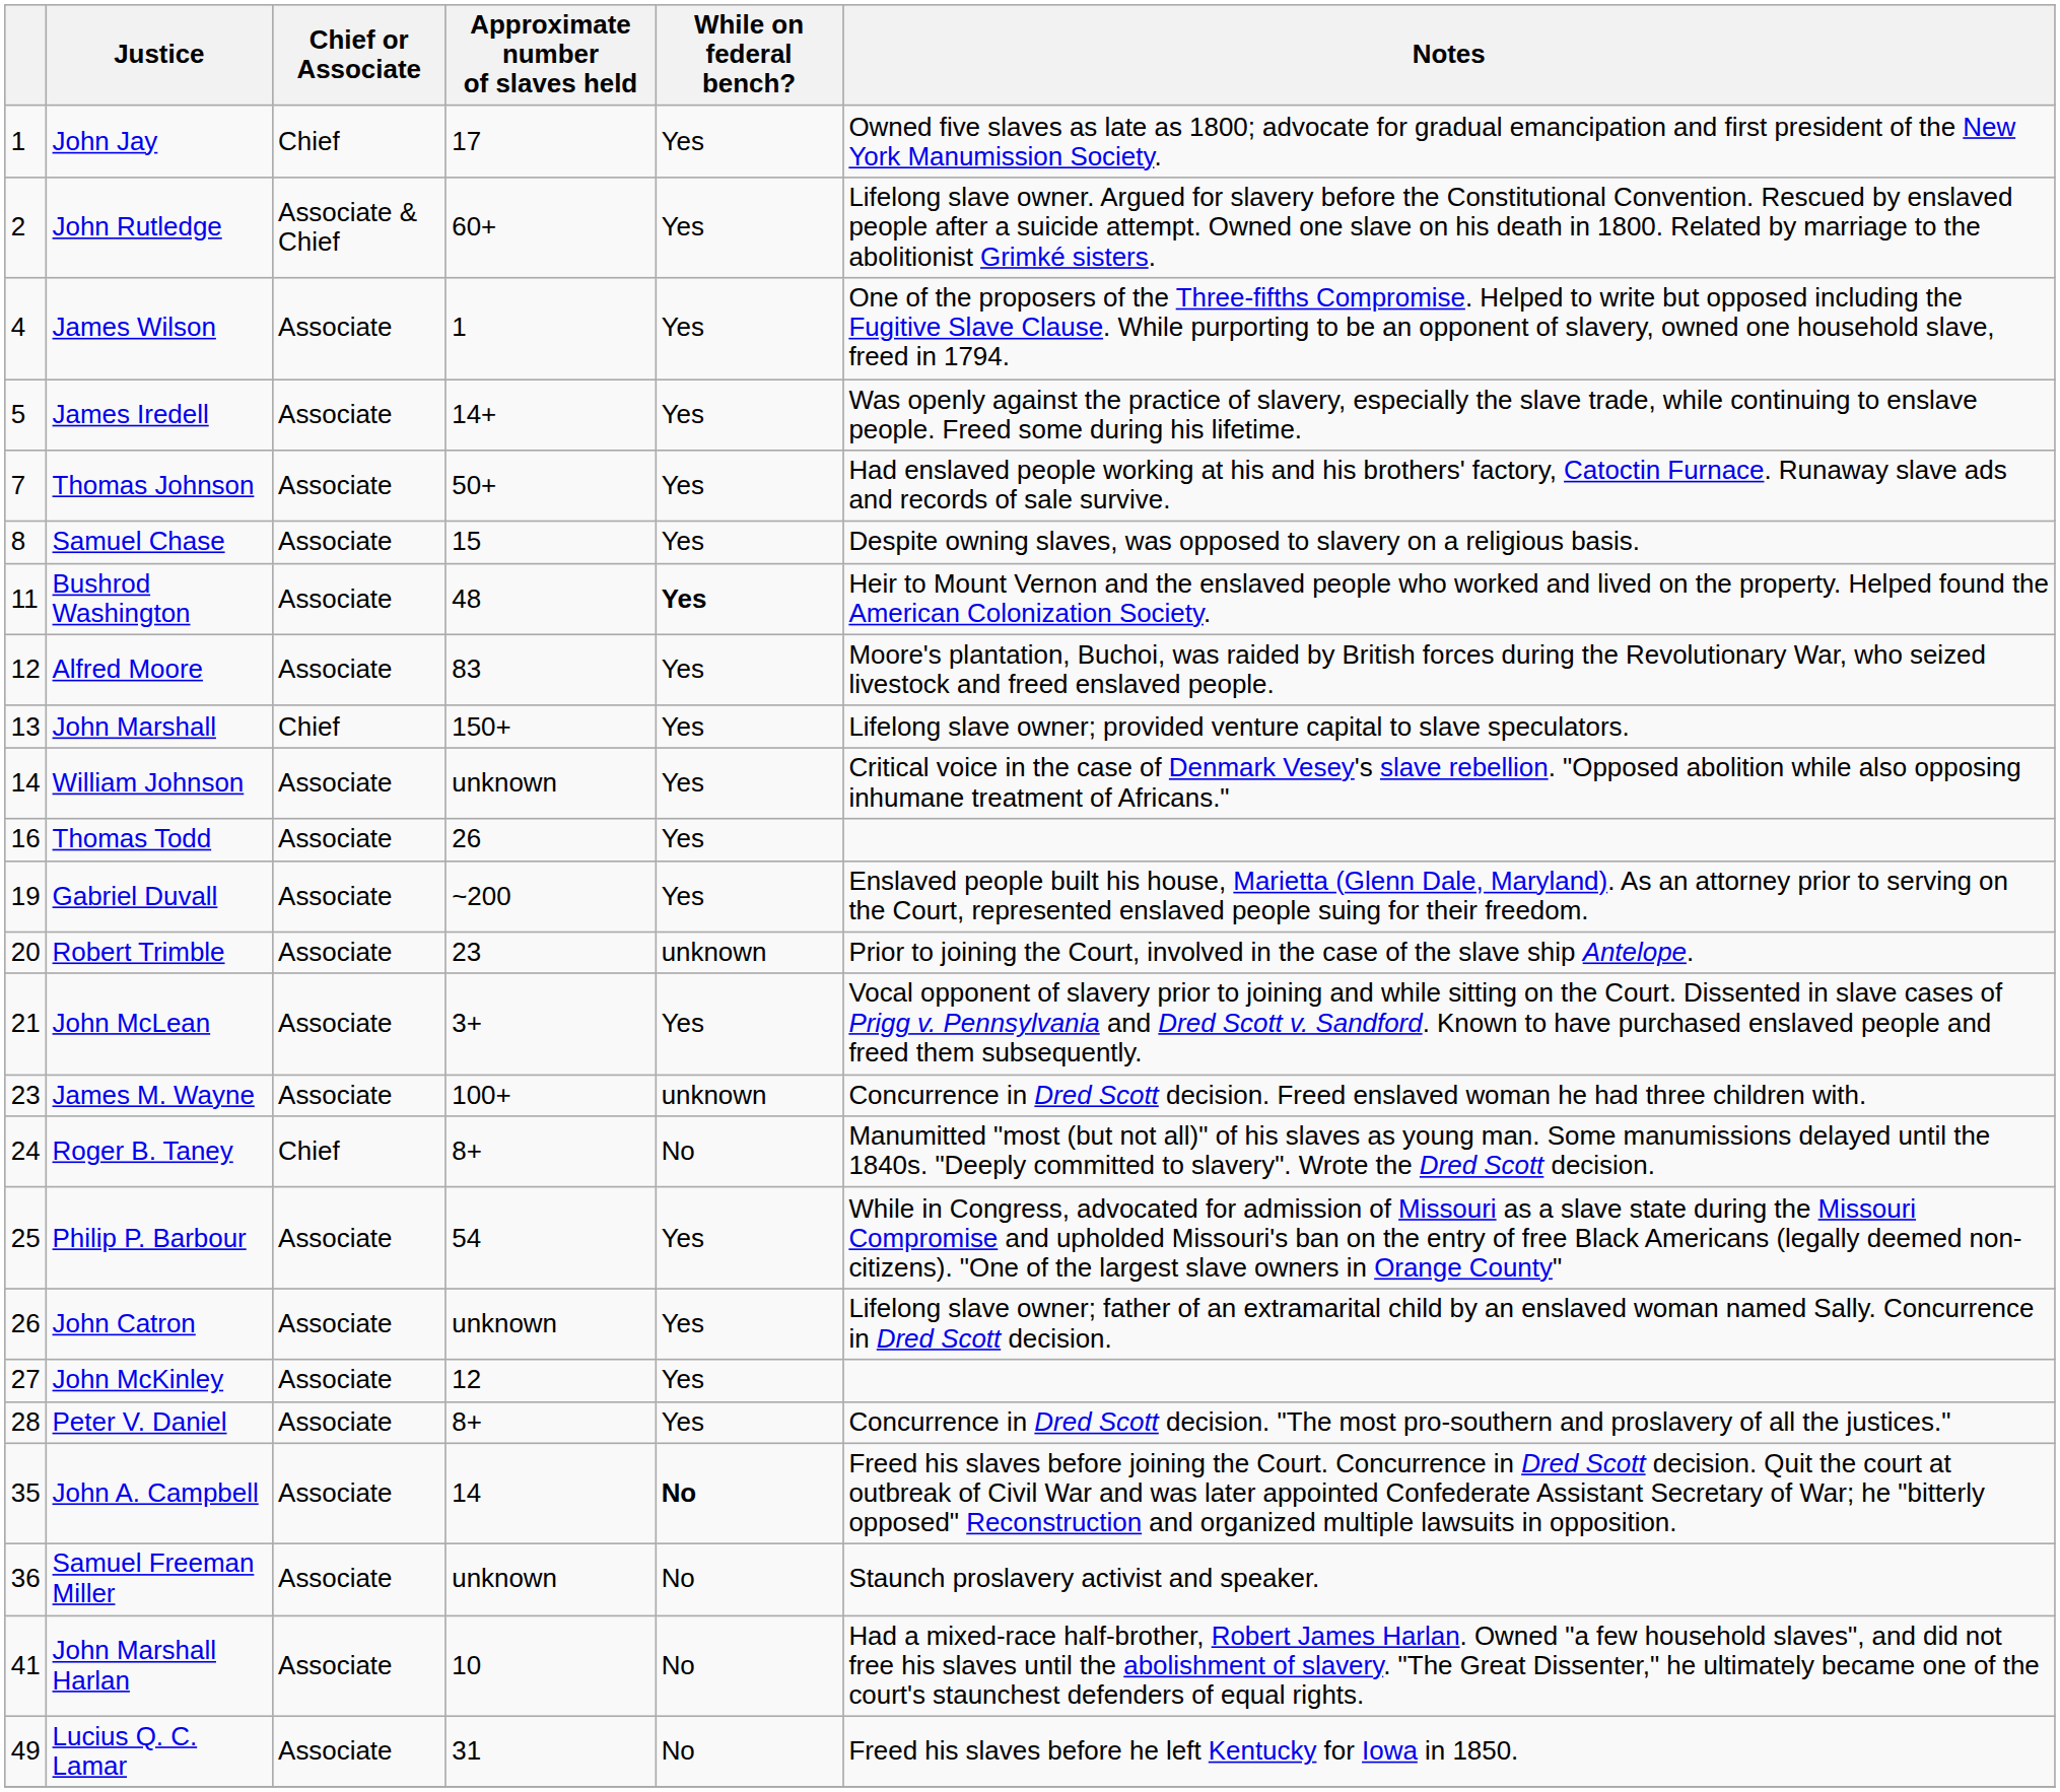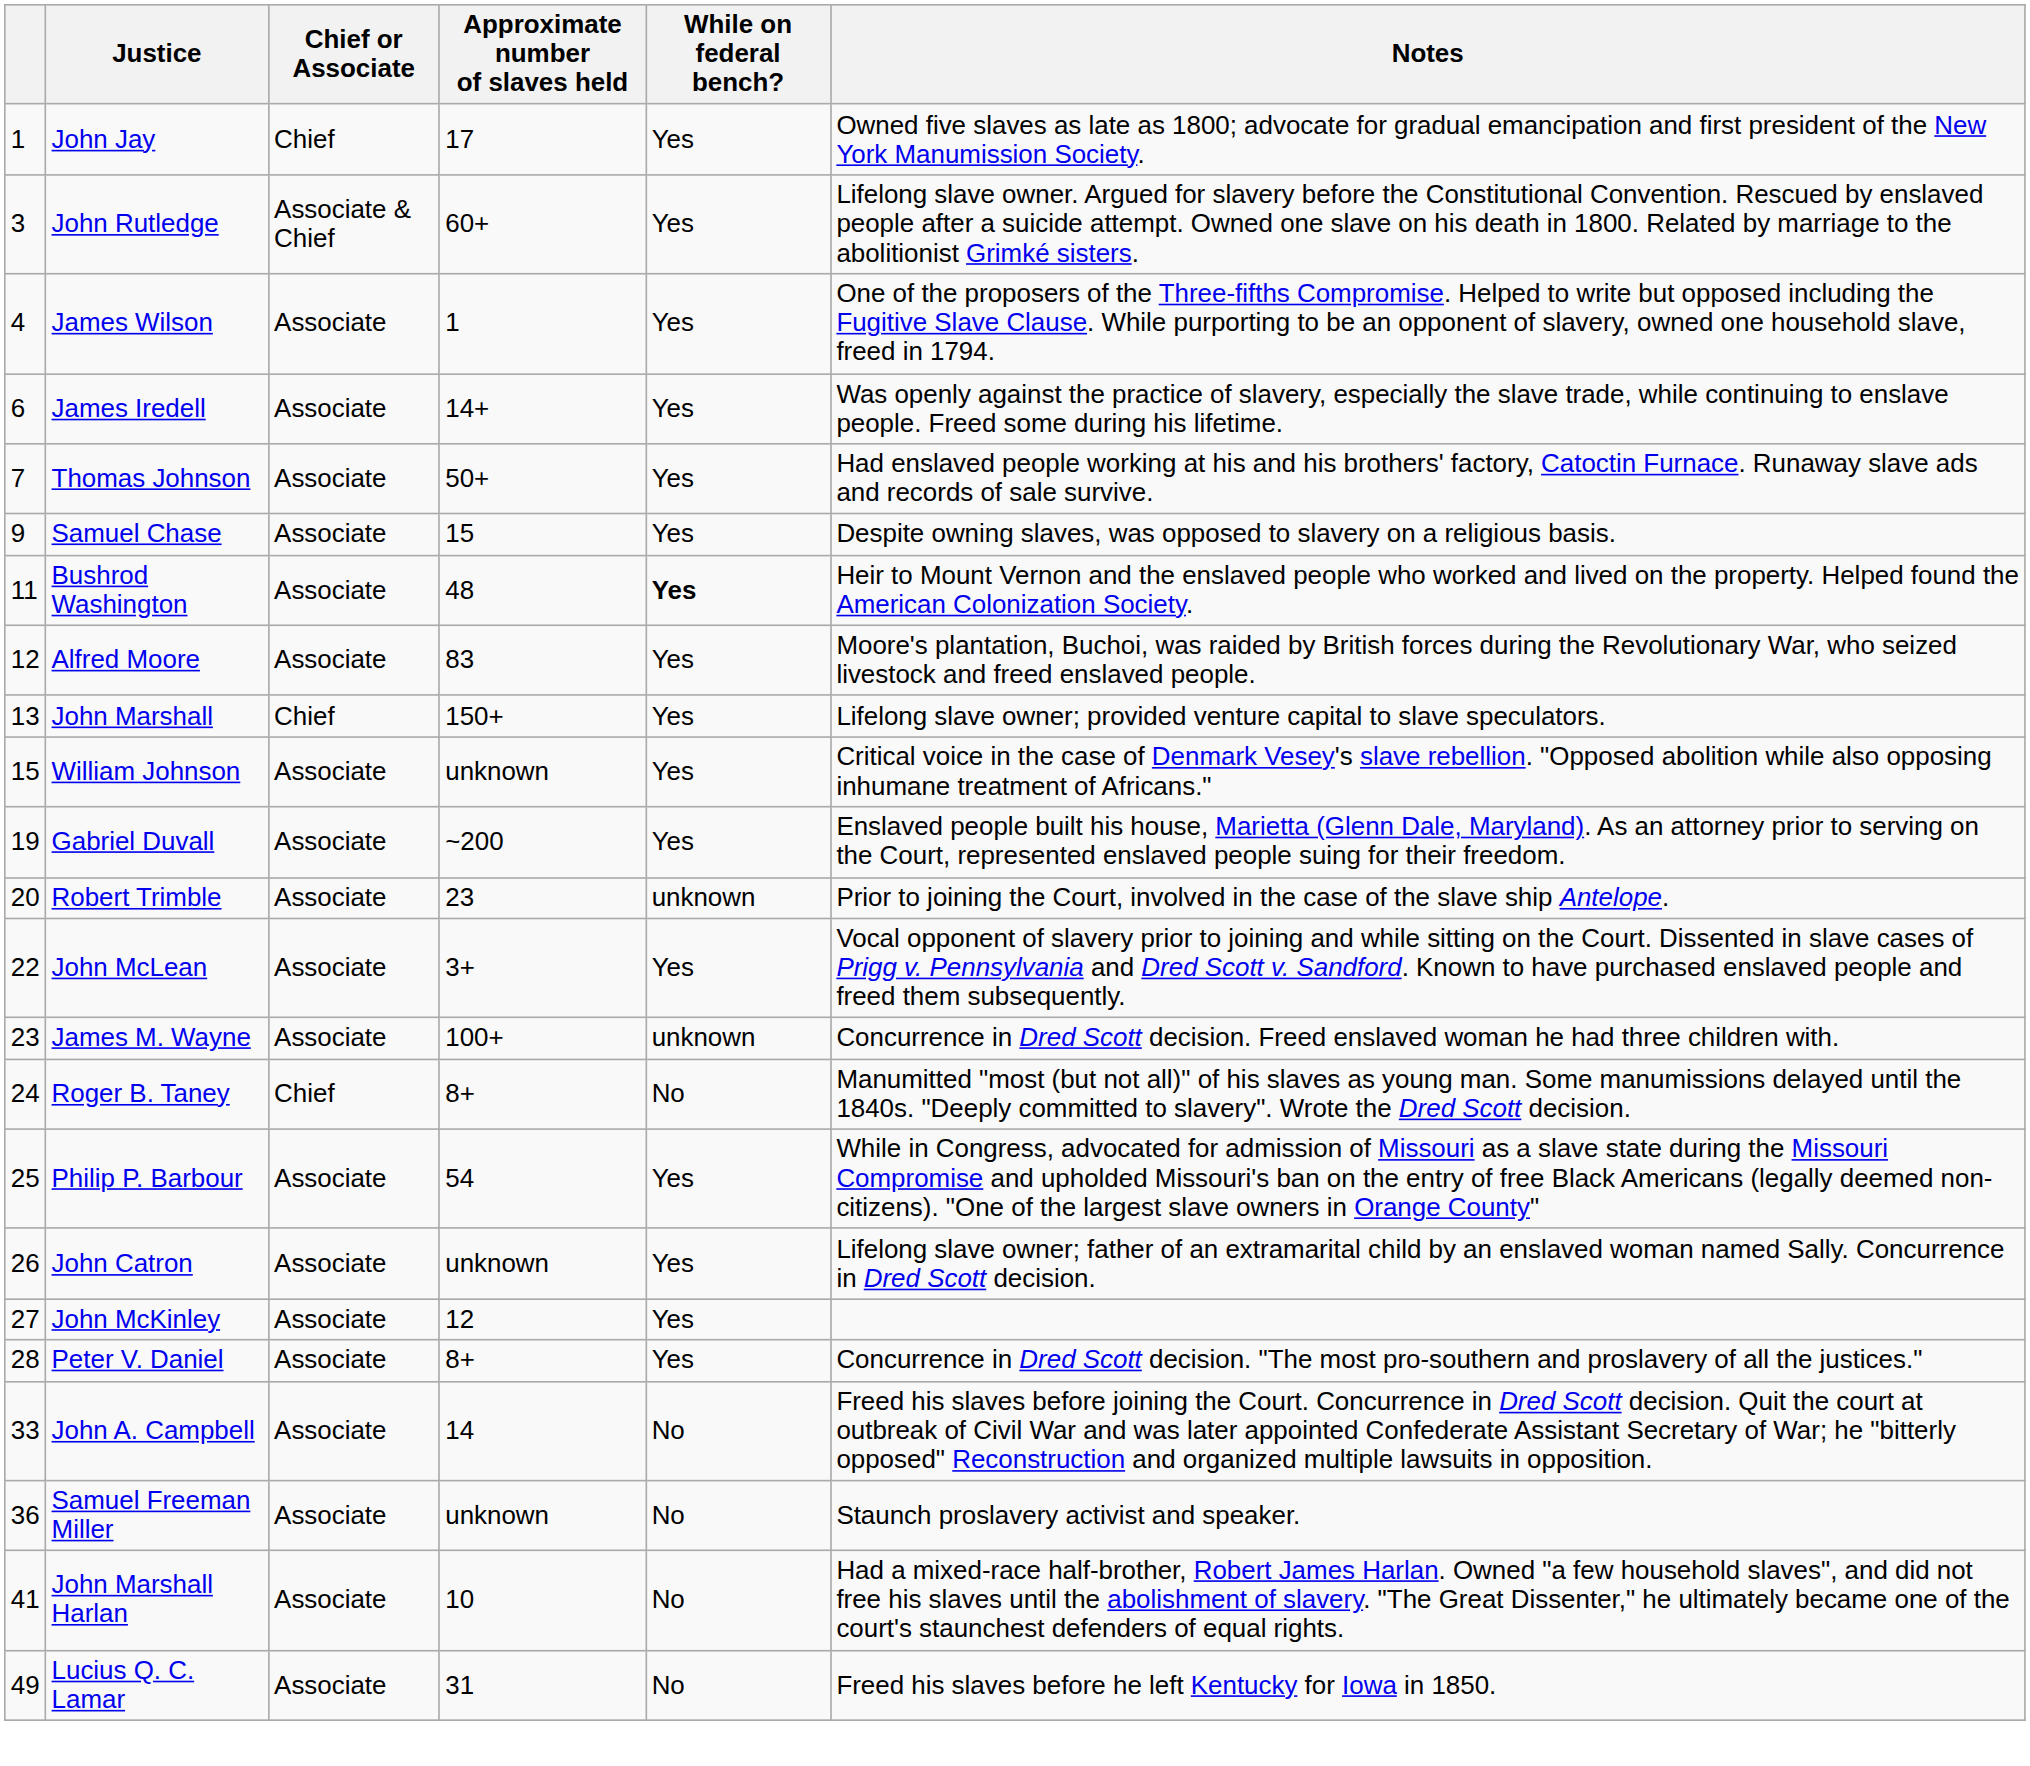John Rutledge | column 1: 2 -> 3
James Iredell | column 1: 5 -> 6
Samuel Chase | column 1: 8 -> 9
William Johnson | column 1: 14 -> 15
- row: 16 | Thomas Todd | Associate | 26 | Yes
John McLean | column 1: 21 -> 22
John A. Campbell | column 1: 35 -> 33
John A. Campbell | While on federal bench?: bold -> normal
